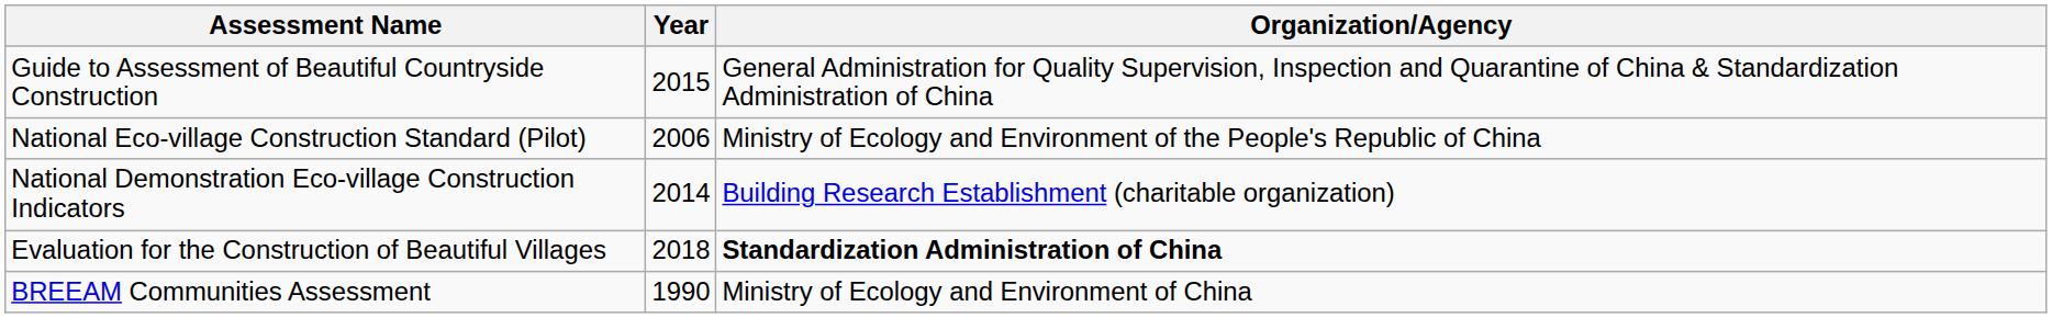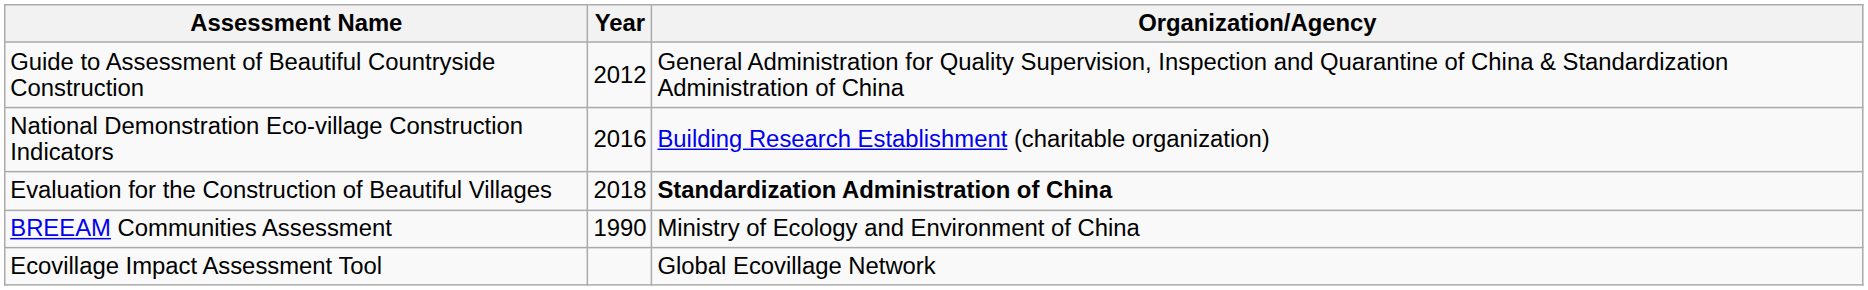Guide to Assessment of Beautiful Countryside Construction | Year: 2015 -> 2012
- row: National Eco-village Construction Standard (Pilot) | 2006 | Ministry of Ecology and Environment of the People's Republic of China
National Demonstration Eco-village Construction Indicators | Year: 2014 -> 2016
+ row: Ecovillage Impact Assessment Tool | Global Ecovillage Network
